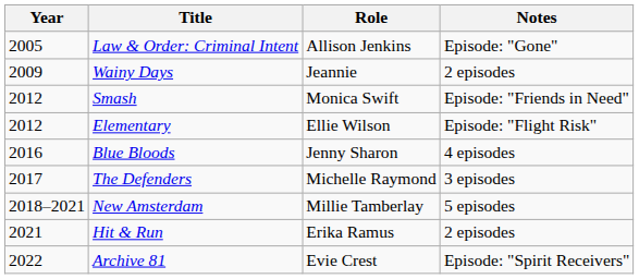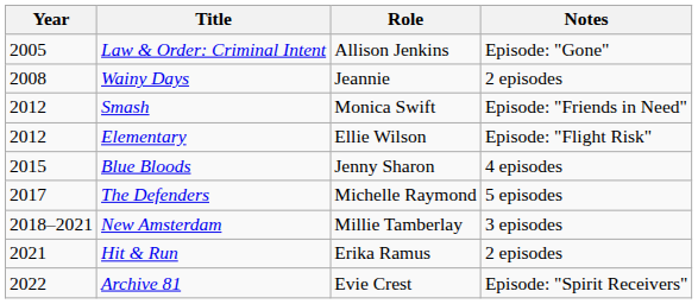Wainy Days | Year: 2009 -> 2008
Blue Bloods | Year: 2016 -> 2015
The Defenders | Notes: 3 episodes -> 5 episodes
New Amsterdam | Notes: 5 episodes -> 3 episodes
